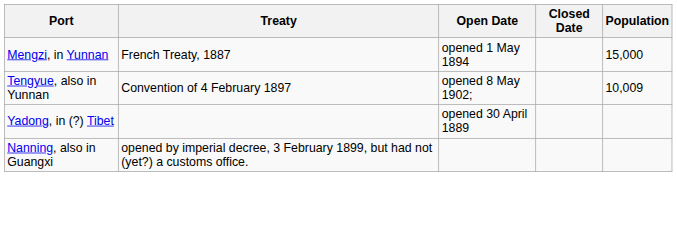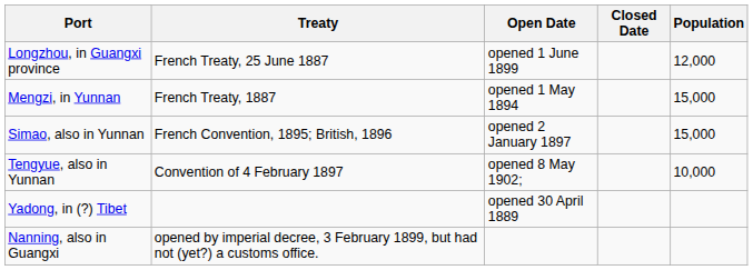+ row: Longzhou, in Guangxi province | French Treaty, 25 June 1887 | opened 1 June 1899 | 12,000
+ row: Simao, also in Yunnan | French Convention, 1895; British, 1896 | opened 2 January 1897 | 15,000
Tengyue, also in Yunnan | Population: 10,009 -> 10,000
